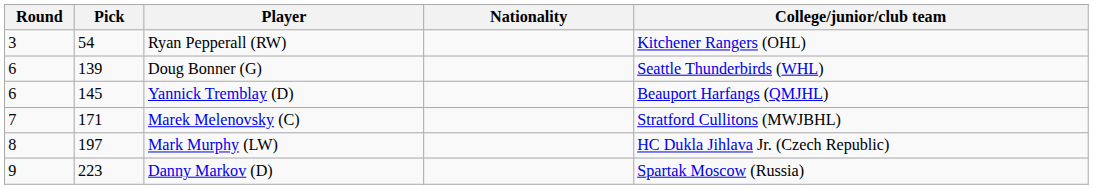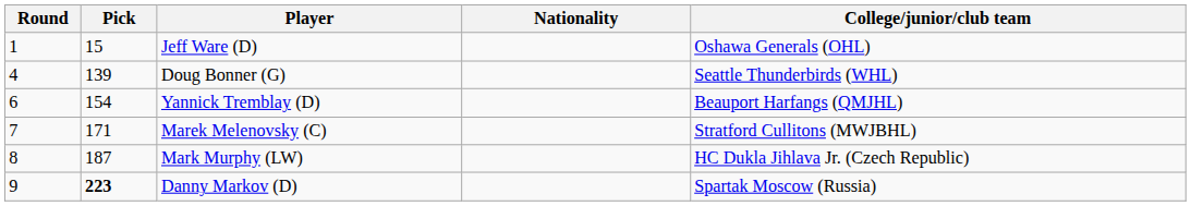+ row: 1 | 15 | Jeff Ware (D) | Oshawa Generals (OHL)
- row: 3 | 54 | Ryan Pepperall (RW) | Kitchener Rangers (OHL)
Doug Bonner (G) | Round: 6 -> 4
Yannick Tremblay (D) | Pick: 145 -> 154
Mark Murphy (LW) | Pick: 197 -> 187
Danny Markov (D) | Pick: normal -> bold
